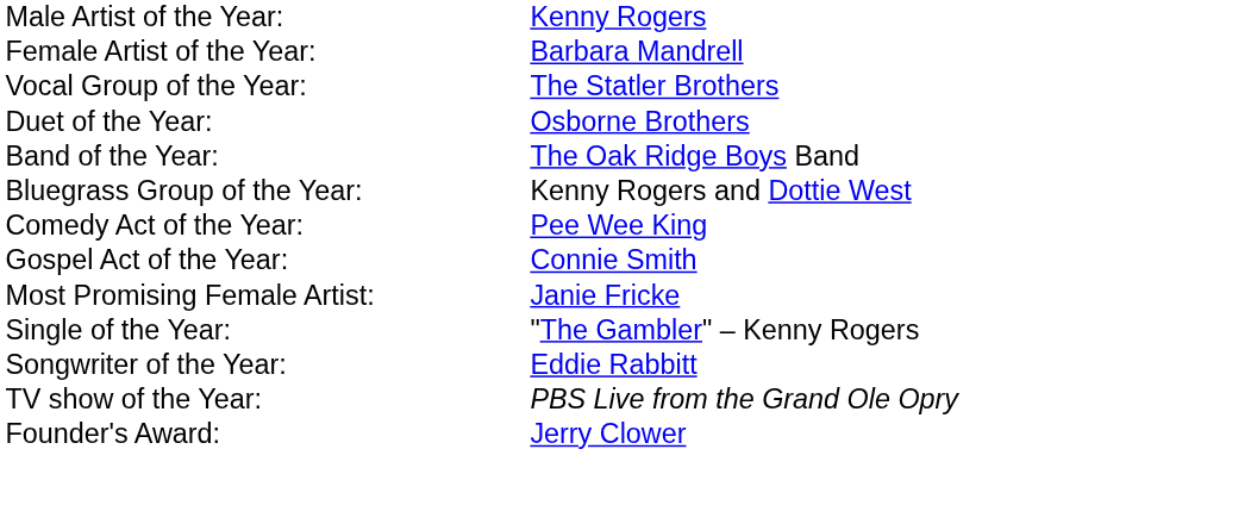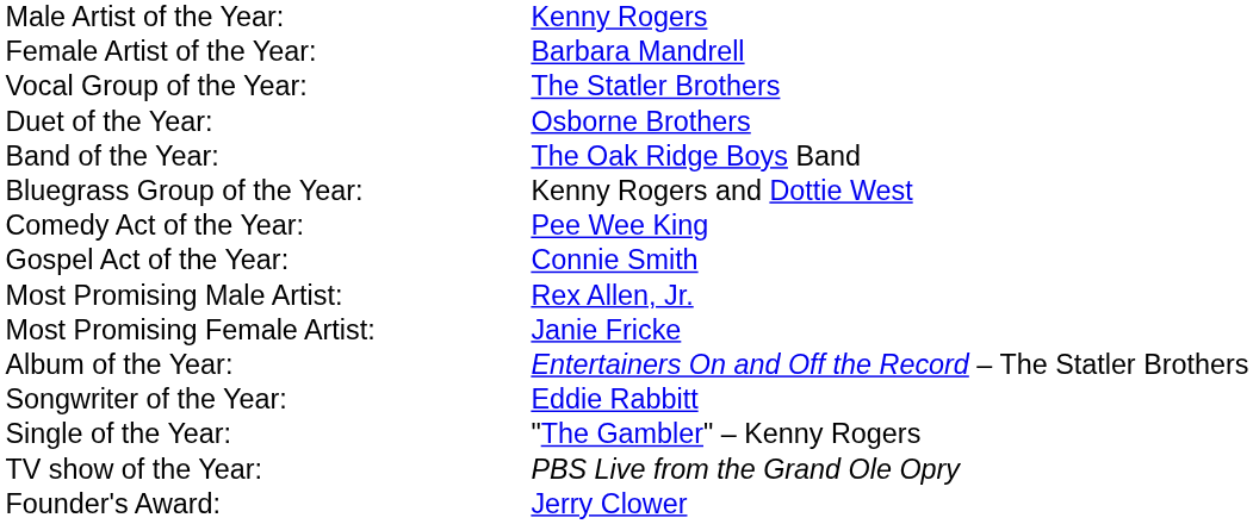+ row: Most Promising Male Artist: | Rex Allen, Jr.
+ row: Album of the Year: | Entertainers On and Off the Record – The Statler Brothers
rows swapped: Single of the Year: <-> Songwriter of the Year:
